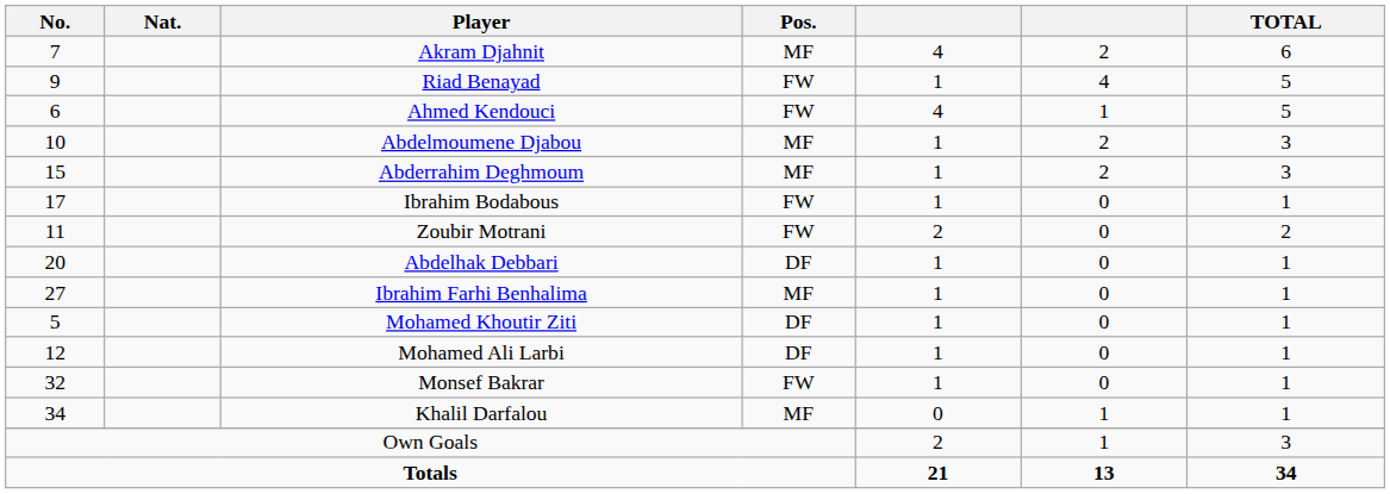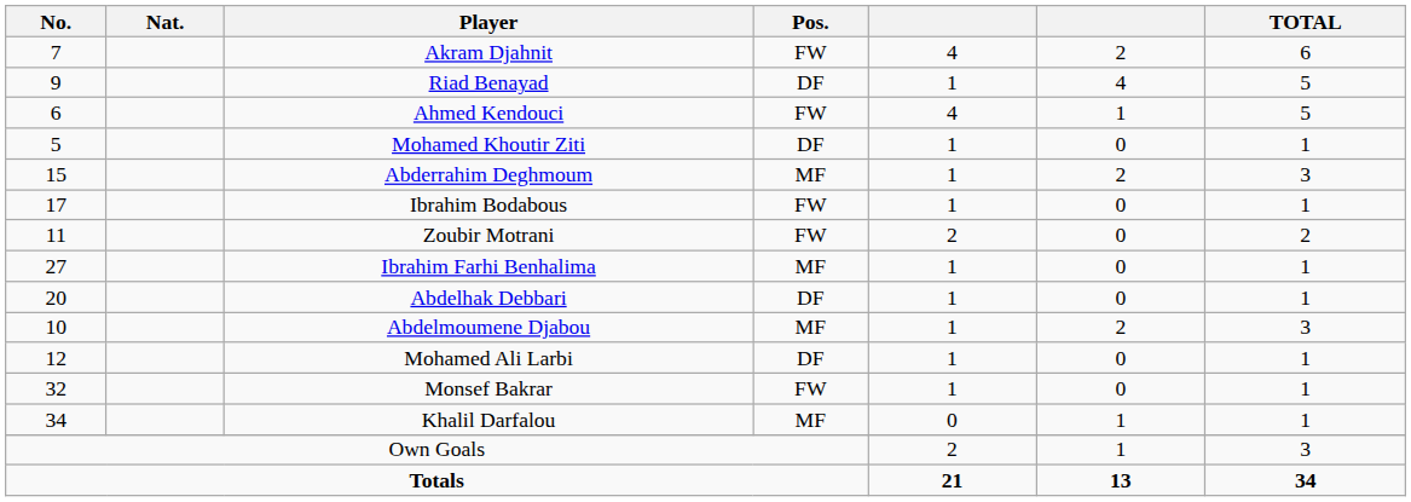Akram Djahnit | Pos.: MF -> FW
Riad Benayad | Pos.: FW -> DF
rows swapped: Abdelmoumene Djabou <-> Mohamed Khoutir Ziti
rows swapped: Abdelhak Debbari <-> Ibrahim Farhi Benhalima
